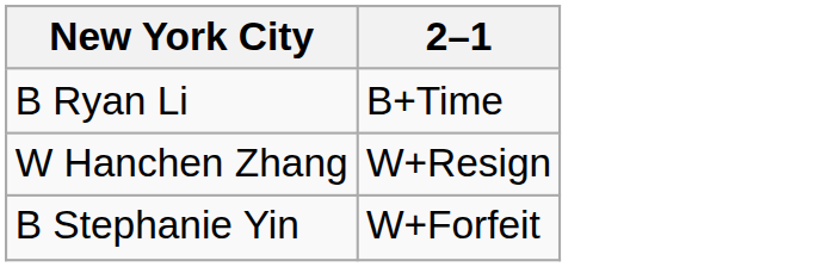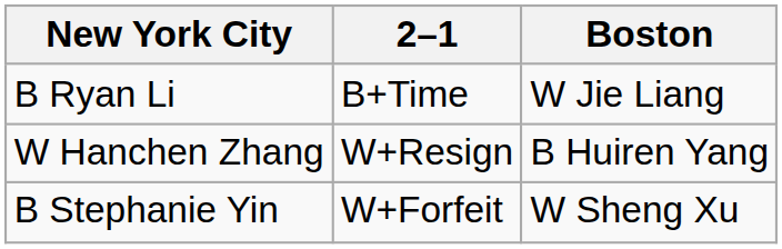+ column: Boston | W Jie Liang | B Huiren Yang | W Sheng Xu
